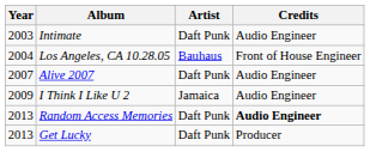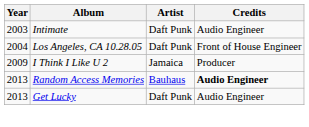Los Angeles, CA 10.28.05 | Artist: Bauhaus -> Daft Punk
- row: 2007 | Alive 2007 | Daft Punk | Audio Engineer
I Think I Like U 2 | Credits: Audio Engineer -> Producer
Random Access Memories | Artist: Daft Punk -> Bauhaus
Get Lucky | Credits: Producer -> Audio Engineer
